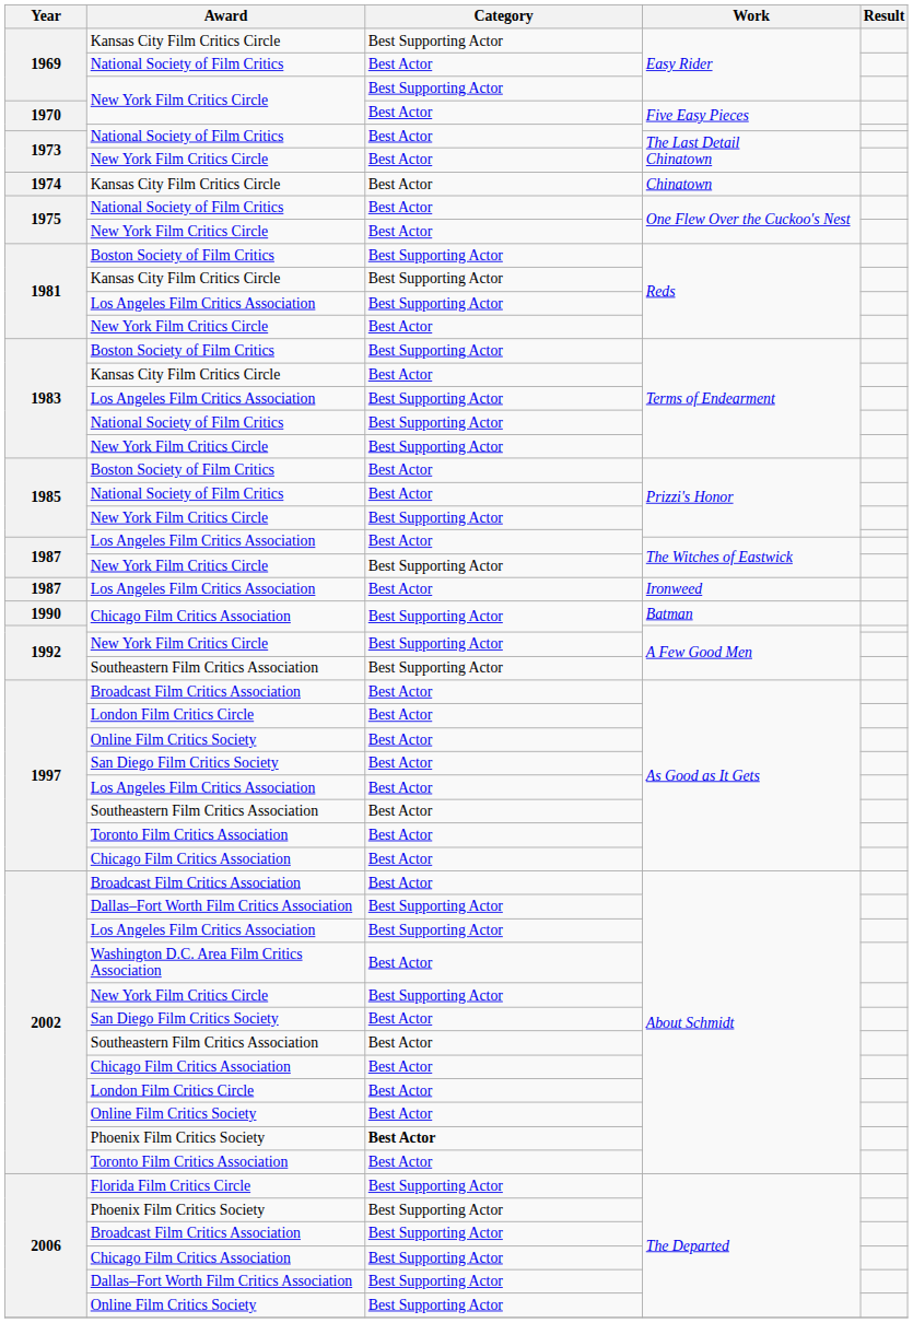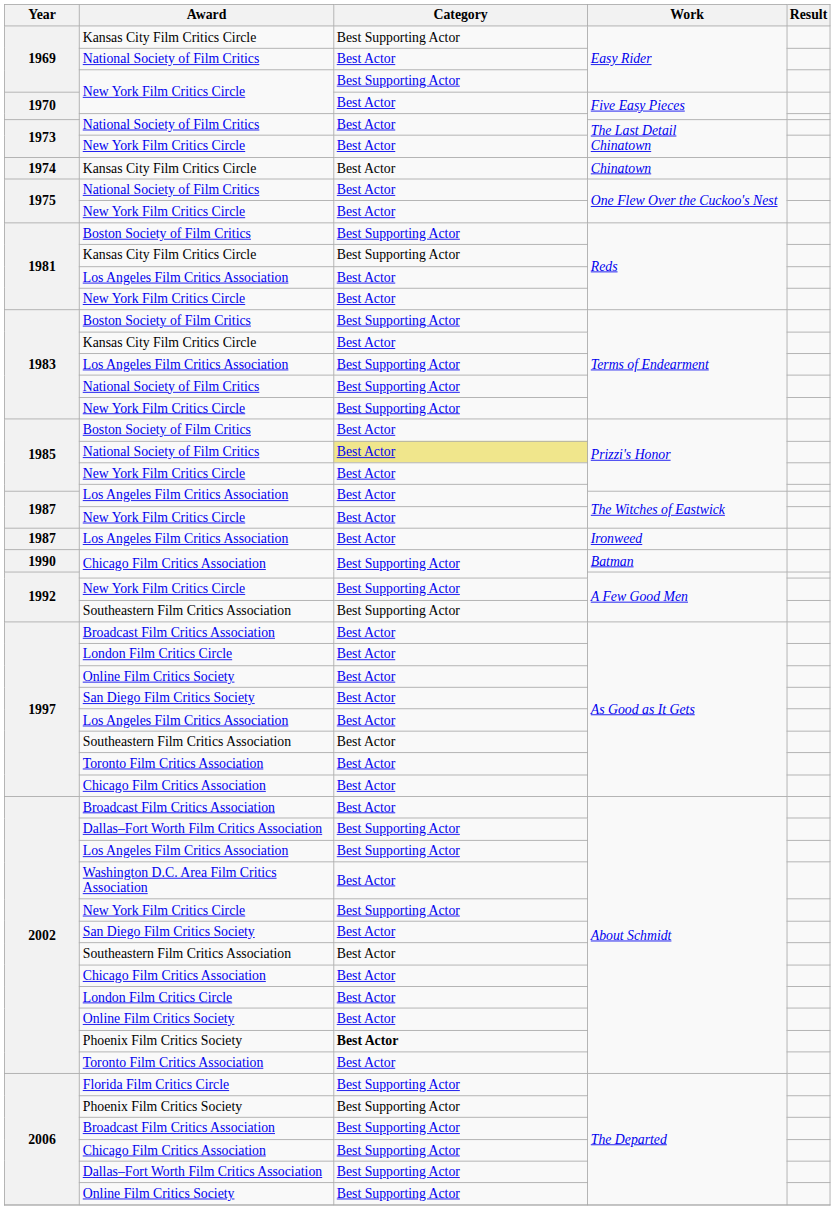Los Angeles Film Critics Association / Reds | Category: Best Supporting Actor -> Best Actor
National Society of Film Critics / Prizzi's Honor | Category: no background -> khaki background
New York Film Critics Circle / Prizzi's Honor | Category: Best Supporting Actor -> Best Actor
New York Film Critics Circle / The Witches of Eastwick | Category: Best Supporting Actor -> Best Actor
